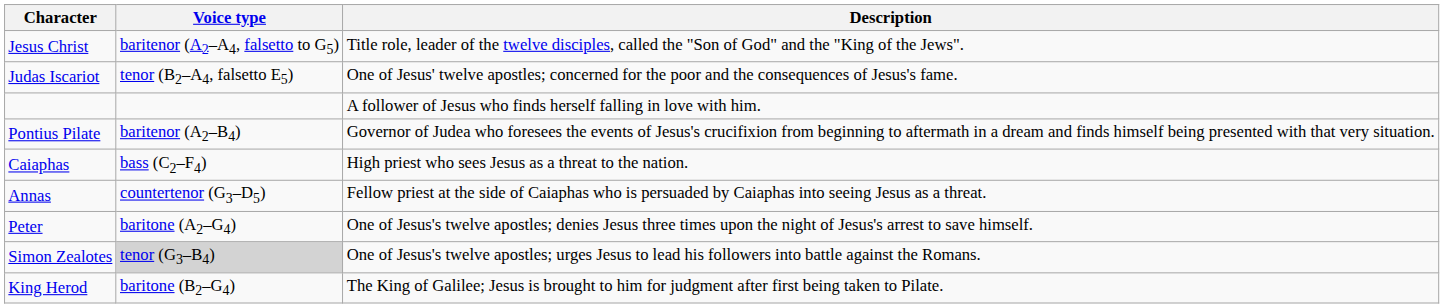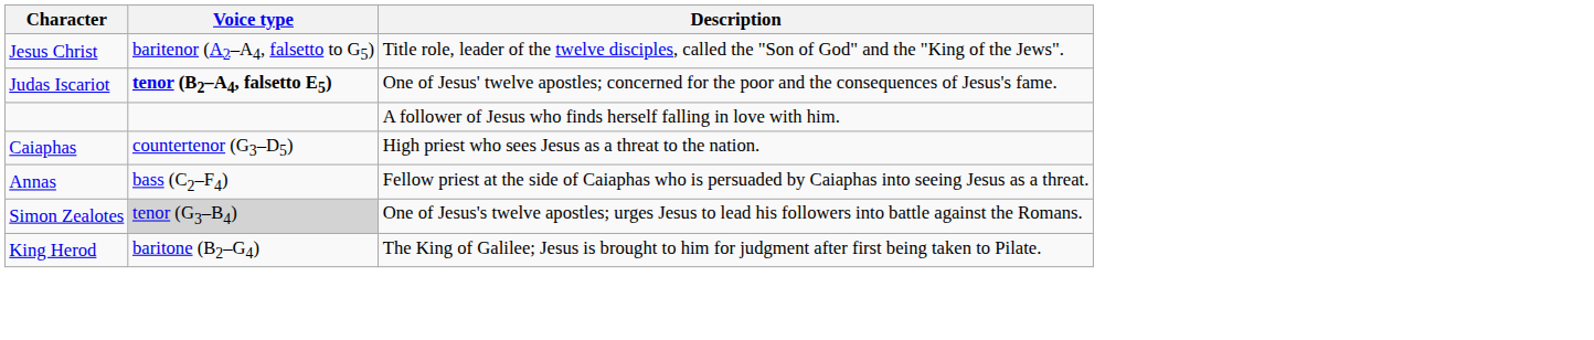Judas Iscariot | Voice type: normal -> bold
- row: Pontius Pilate | baritenor (A2–B4) | Governor of Judea who foresees the events of Jesus's crucifixion from beginning to aftermath in a dream and finds himself being presented with that very situation.
Caiaphas | Voice type: bass (C2–F4) -> countertenor (G3–D5)
Annas | Voice type: countertenor (G3–D5) -> bass (C2–F4)
- row: Peter | baritone (A2–G4) | One of Jesus's twelve apostles; denies Jesus three times upon the night of Jesus's arrest to save himself.
